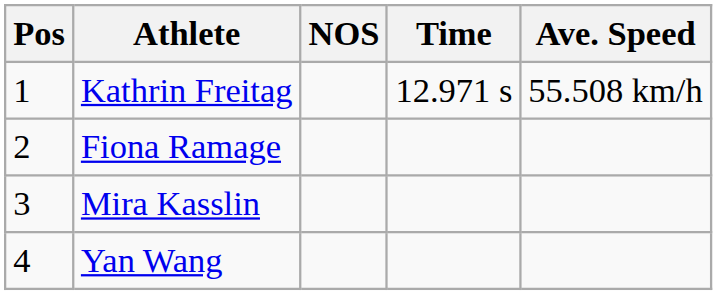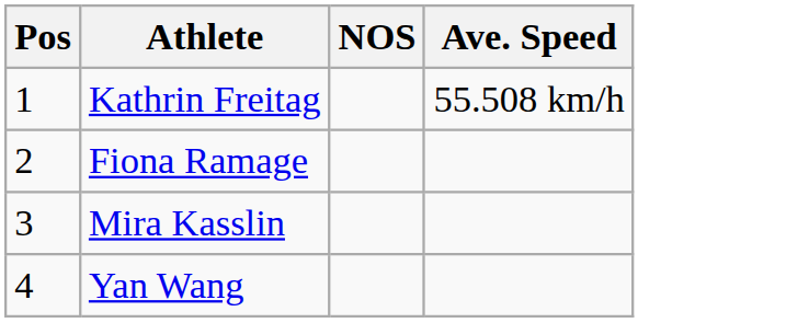- column: Time | 12.971 s
